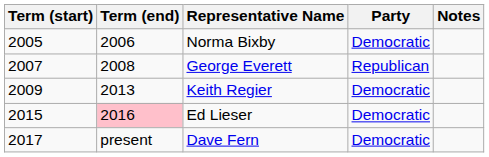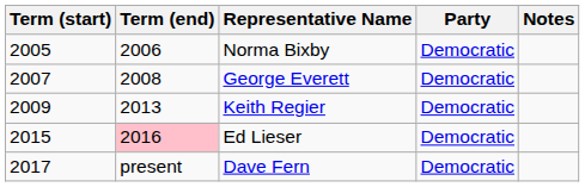George Everett | Party: Republican -> Democratic
